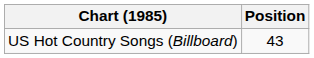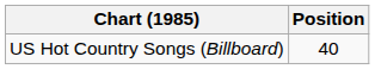US Hot Country Songs (Billboard) | Position: 43 -> 40
